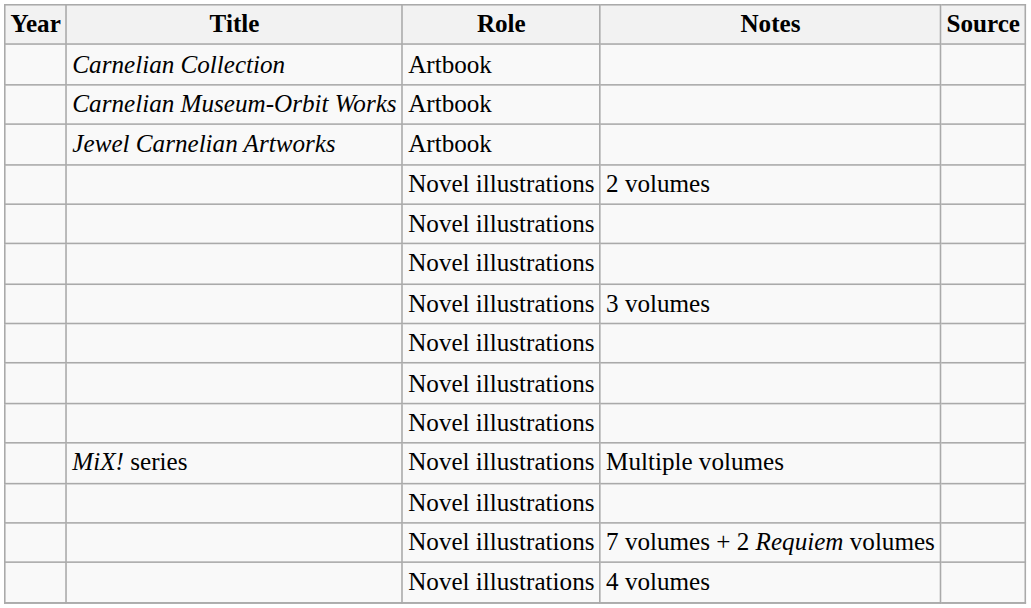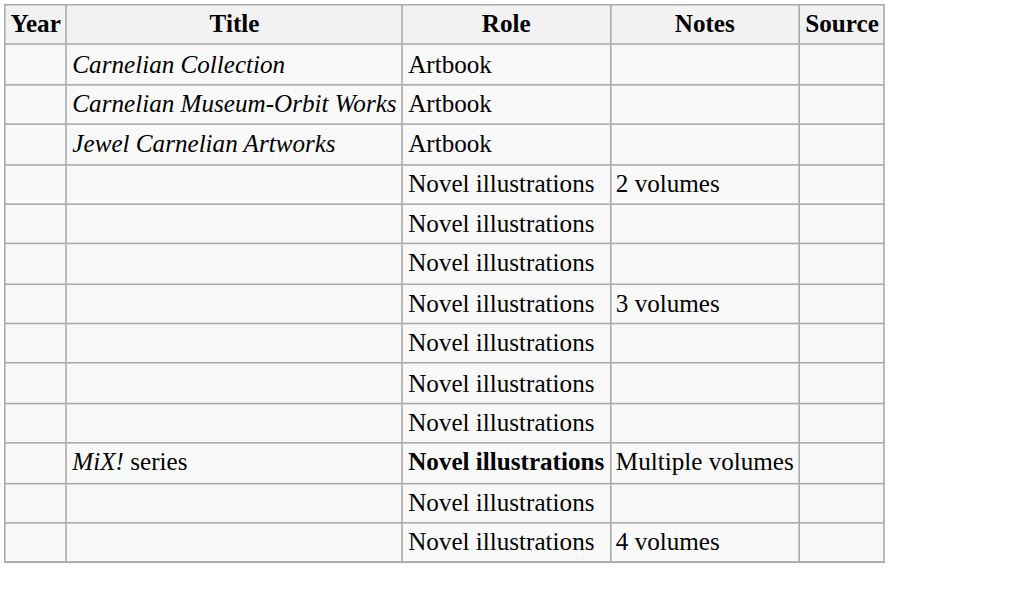Multiple volumes | Role: normal -> bold
- row: Novel illustrations | 7 volumes + 2 Requiem volumes
